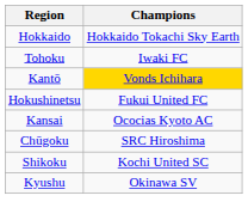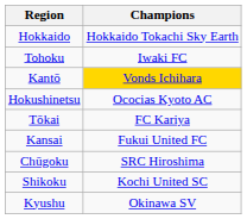Hokushinetsu | Champions: Fukui United FC -> Ococias Kyoto AC
+ row: Tōkai | FC Kariya
Kansai | Champions: Ococias Kyoto AC -> Fukui United FC
